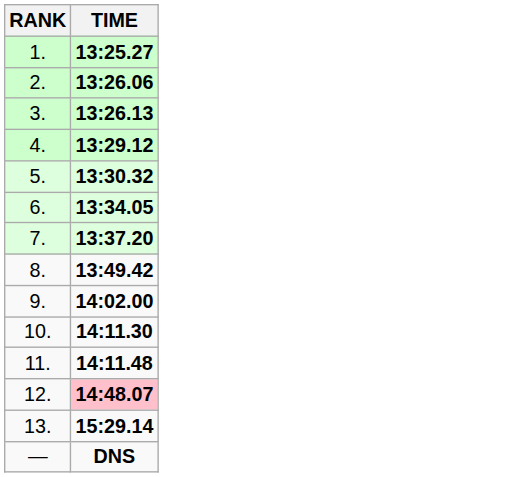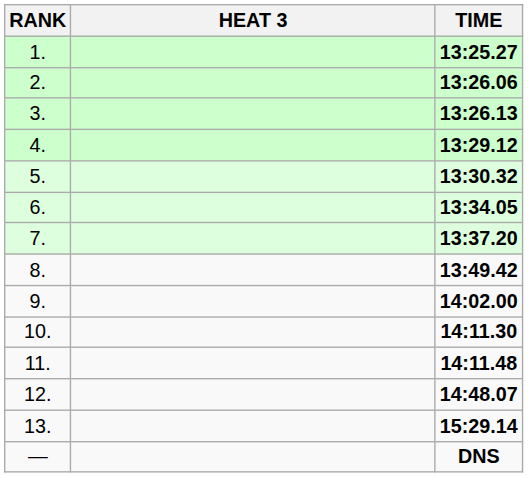+ column: HEAT 3
12. | TIME: pink background -> no background
